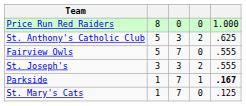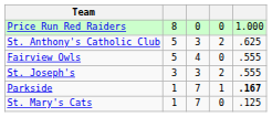Fairview Owls | column 3: 7 -> 4
